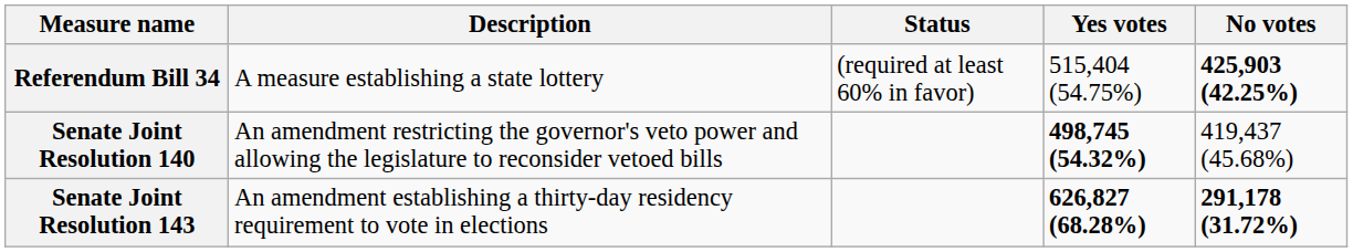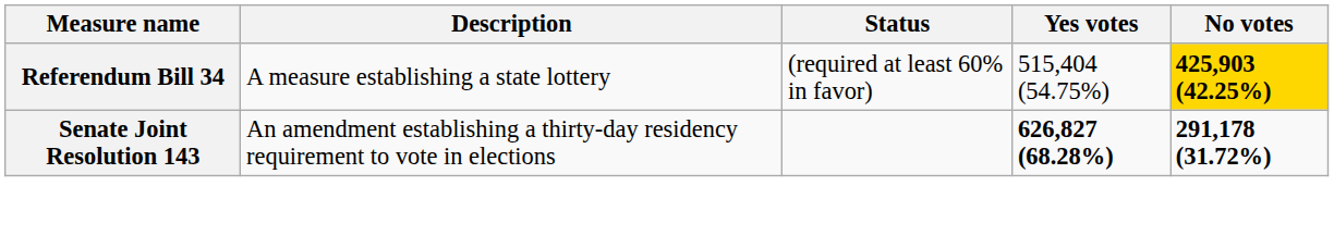Referendum Bill 34 | No votes: no background -> gold background
- row: Senate Joint Resolution 140 | An amendment restricting the governor's veto power and allowing the legislature to reconsider vetoed bills | 498,745 (54.32%) | 419,437 (45.68%)
